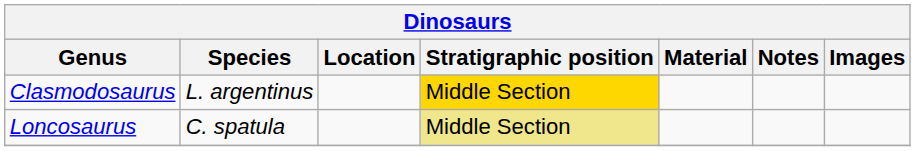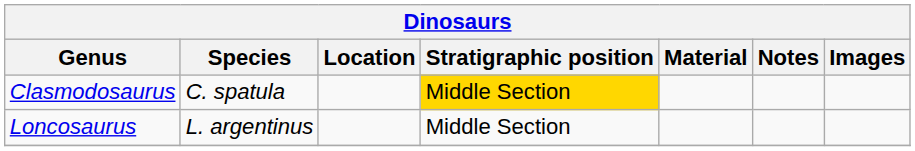Clasmodosaurus | Species: L. argentinus -> C. spatula
Loncosaurus | Species: C. spatula -> L. argentinus
Loncosaurus | Stratigraphic position: khaki background -> no background
